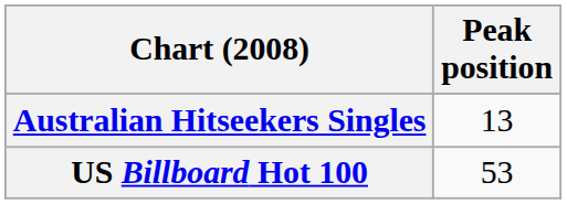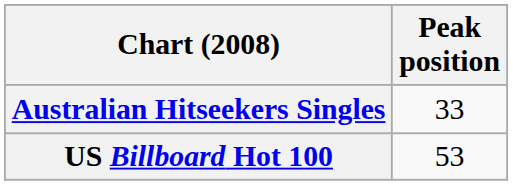Australian Hitseekers Singles | Peak position: 13 -> 33
